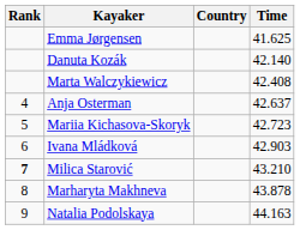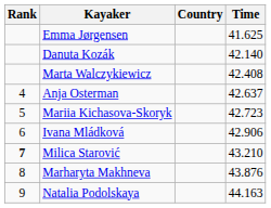Ivana Mládková | Time: 42.903 -> 42.906
Marharyta Makhneva | Time: 43.878 -> 43.876
